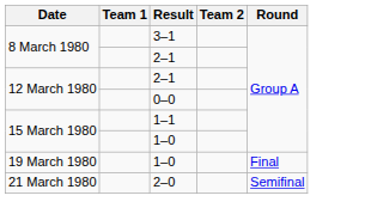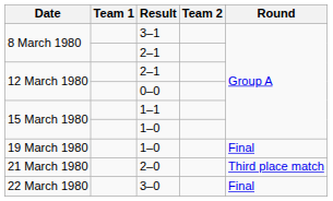2–0 | Round: Semifinal -> Third place match
+ row: 22 March 1980 | 3–0 | Final
